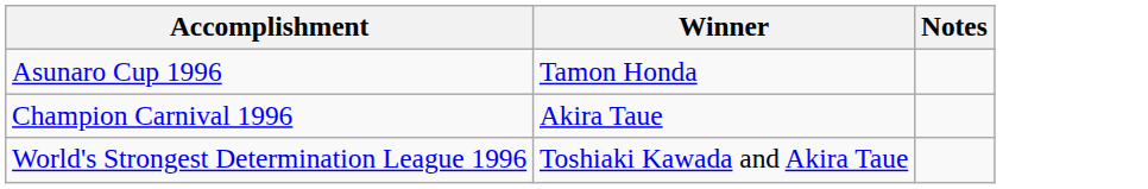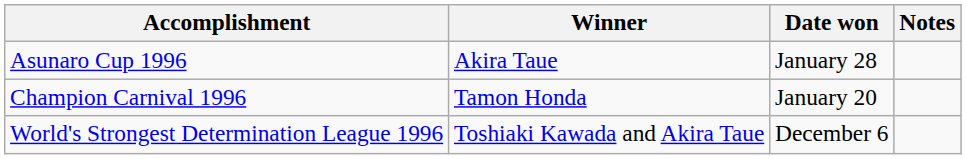+ column: Date won | January 28 | January 20 | December 6
Asunaro Cup 1996 | Winner: Tamon Honda -> Akira Taue
Champion Carnival 1996 | Winner: Akira Taue -> Tamon Honda
